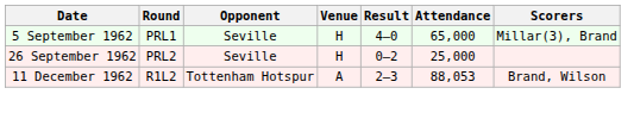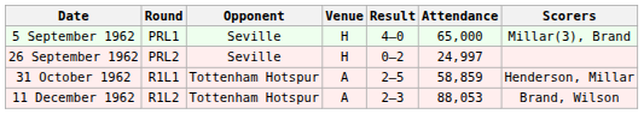26 September 1962 | Attendance: 25,000 -> 24,997
+ row: 31 October 1962 | R1L1 | Tottenham Hotspur | A | 2–5 | 58,859 | Henderson, Millar
